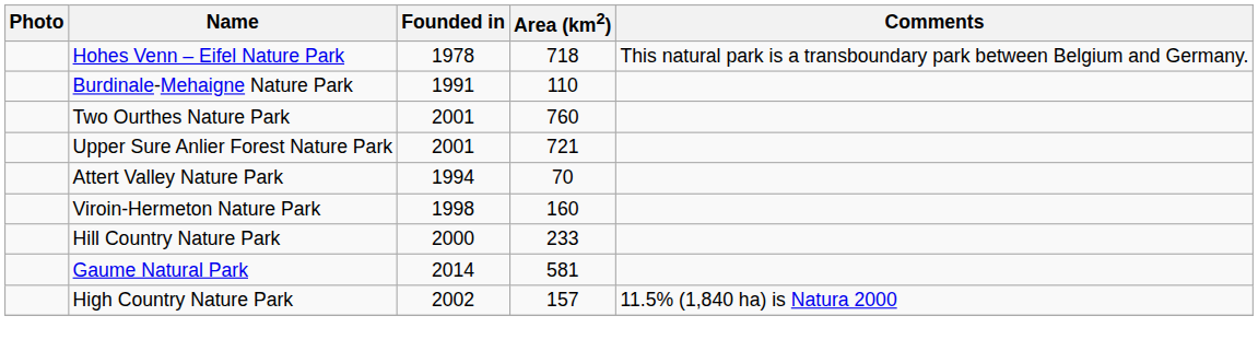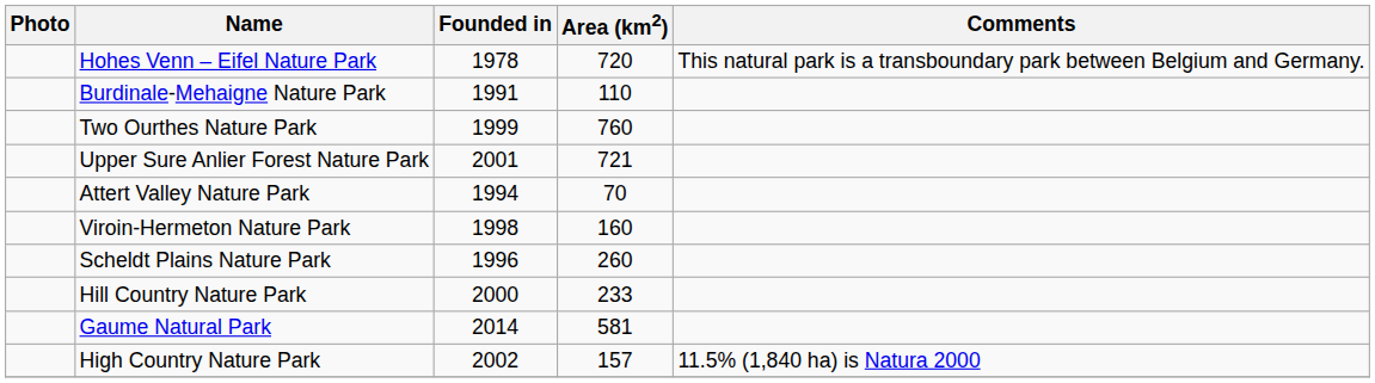Hohes Venn – Eifel Nature Park | Area (km2): 718 -> 720
Two Ourthes Nature Park | Founded in: 2001 -> 1999
+ row: Scheldt Plains Nature Park | 1996 | 260
